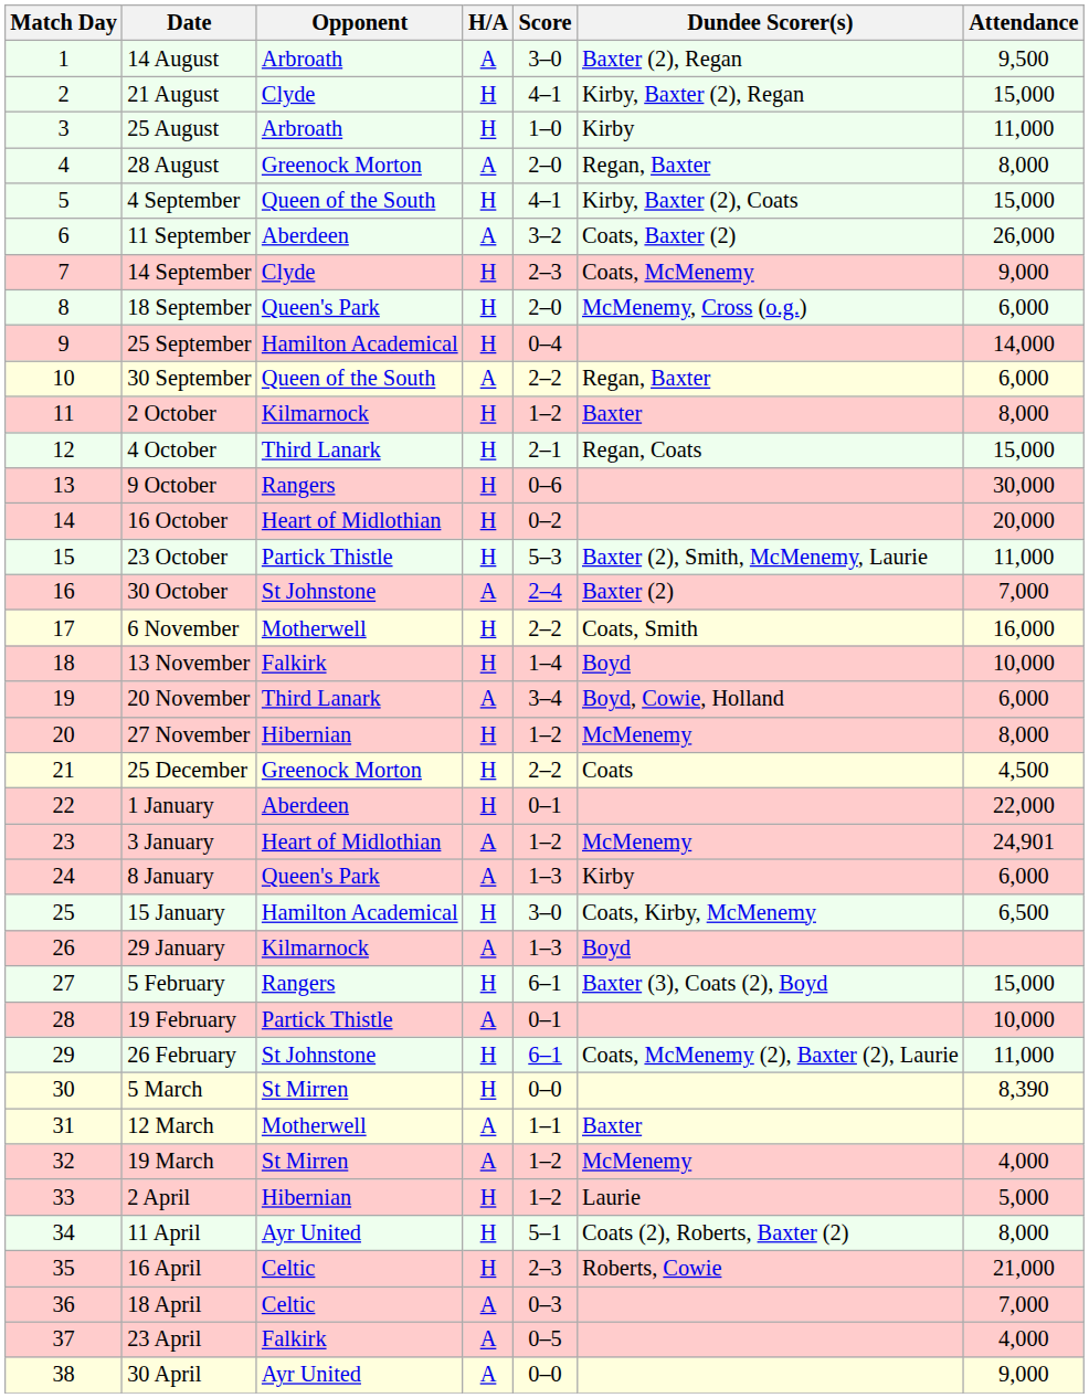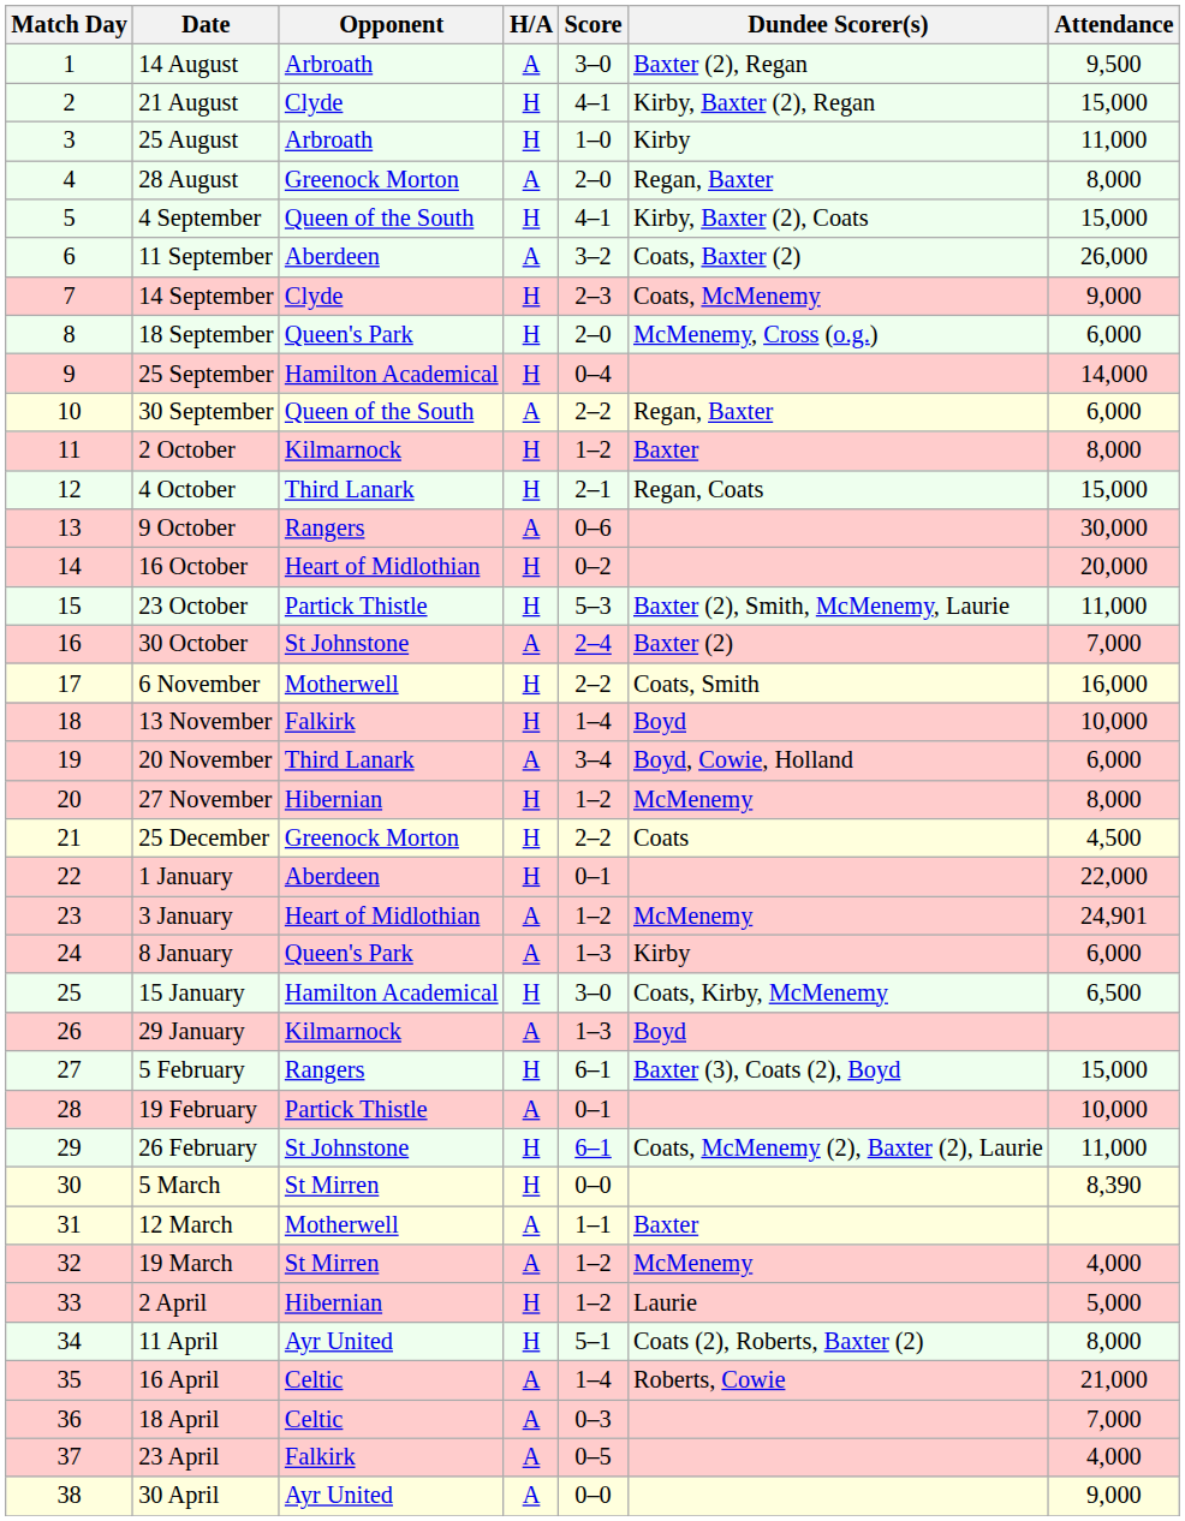9 October | H/A: H -> A
16 April | H/A: H -> A
16 April | Score: 2–3 -> 1–4
